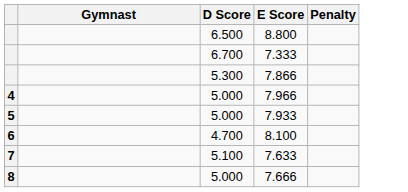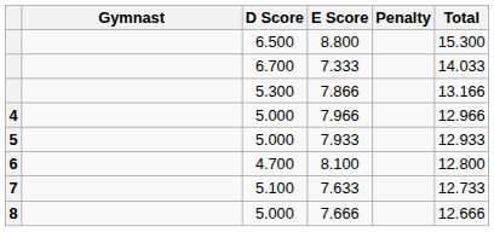+ column: Total | 15.300 | 14.033 | 13.166 | 12.966 | 12.933 | 12.800 | 12.733 | 12.666
